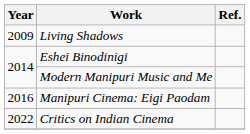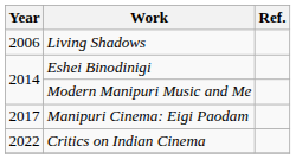Living Shadows | Year: 2009 -> 2006
Manipuri Cinema: Eigi Paodam | Year: 2016 -> 2017
